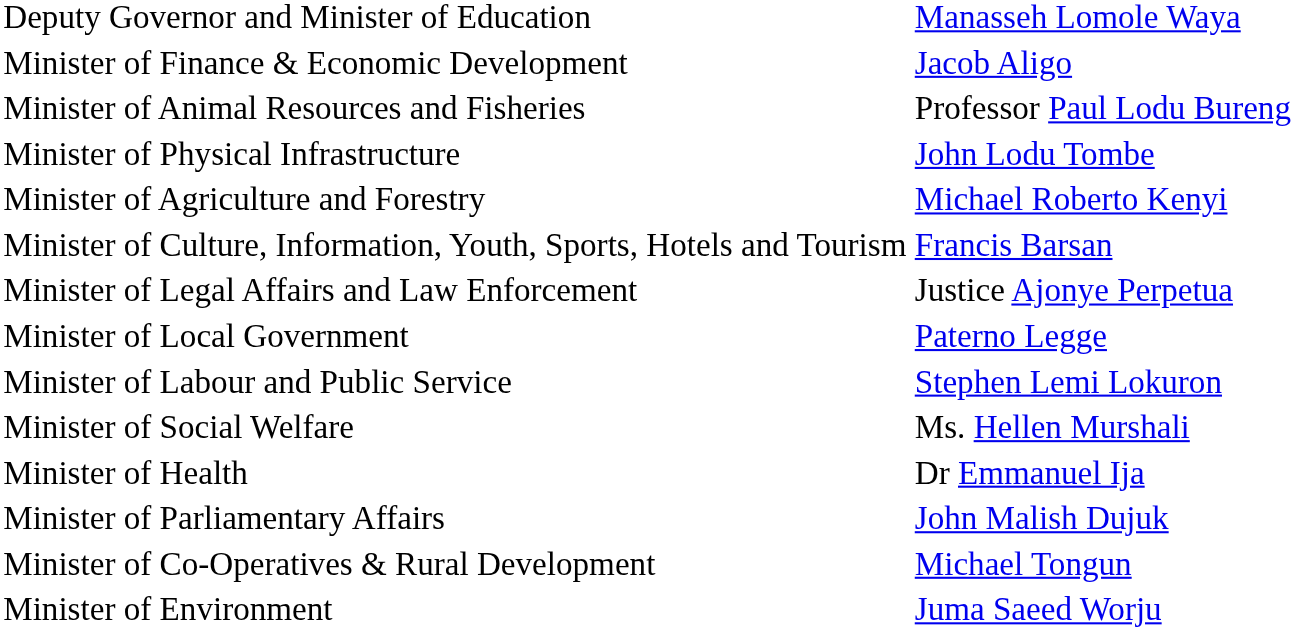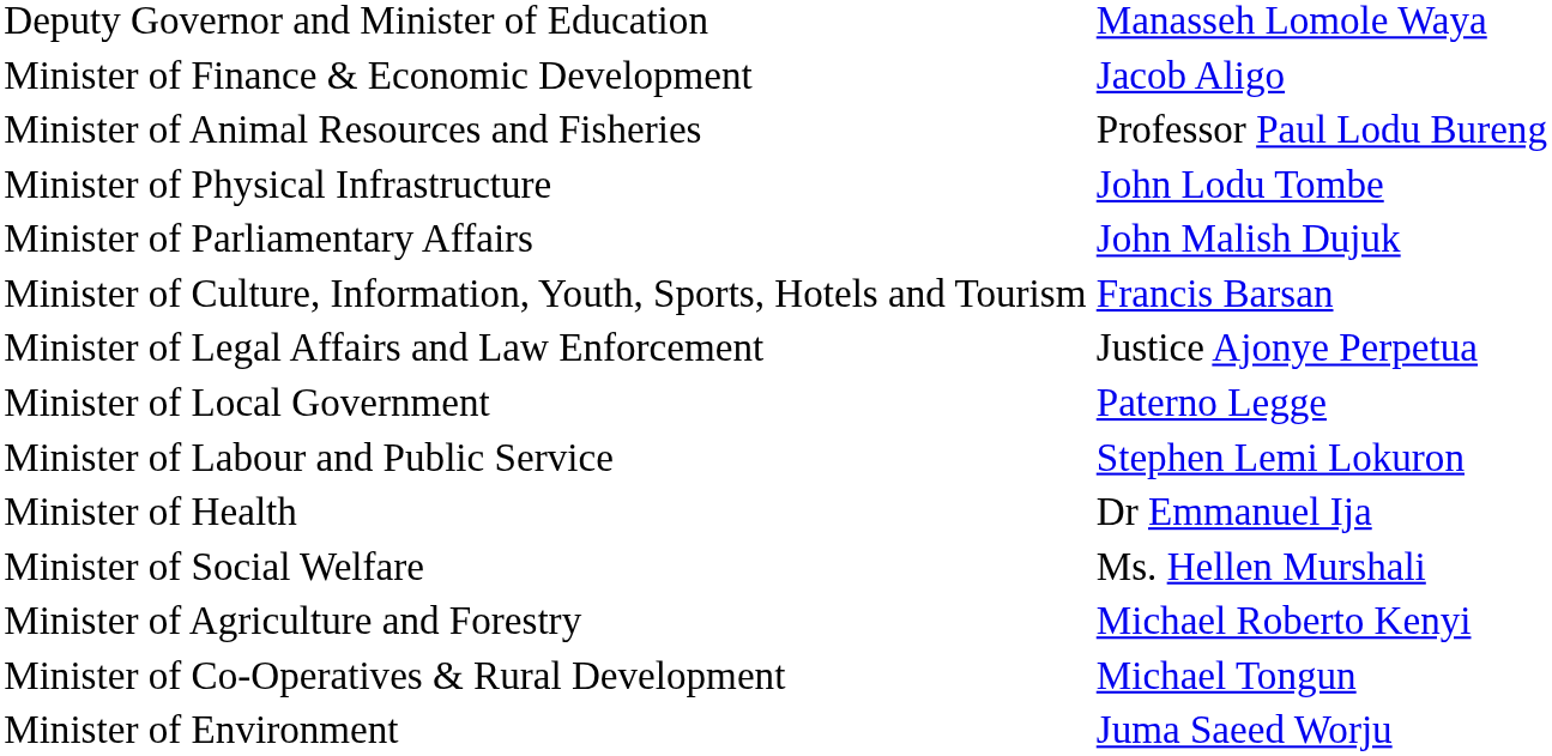rows swapped: Minister of Agriculture and Forestry <-> Minister of Parliamentary Affairs
rows swapped: Minister of Health <-> Minister of Social Welfare
